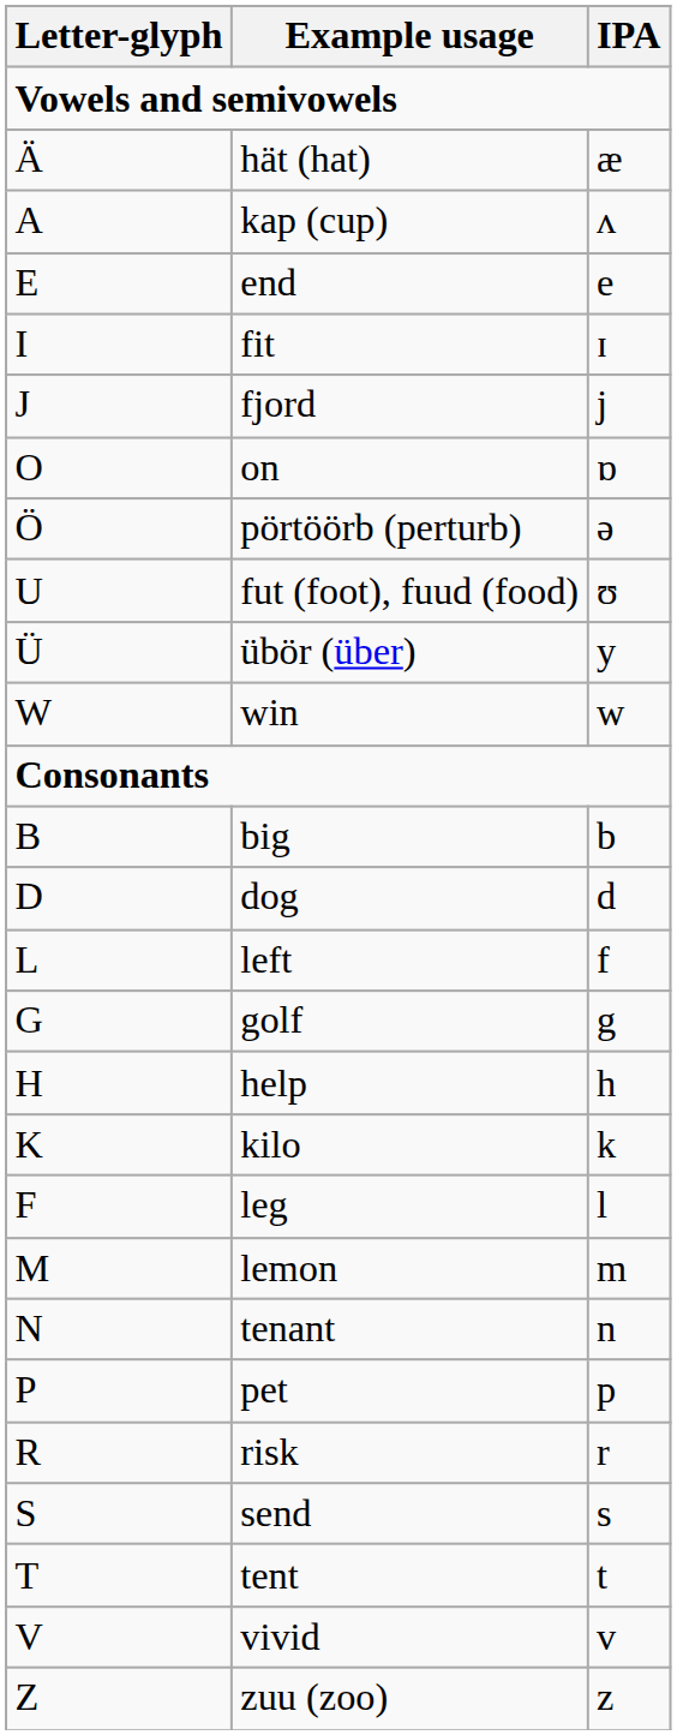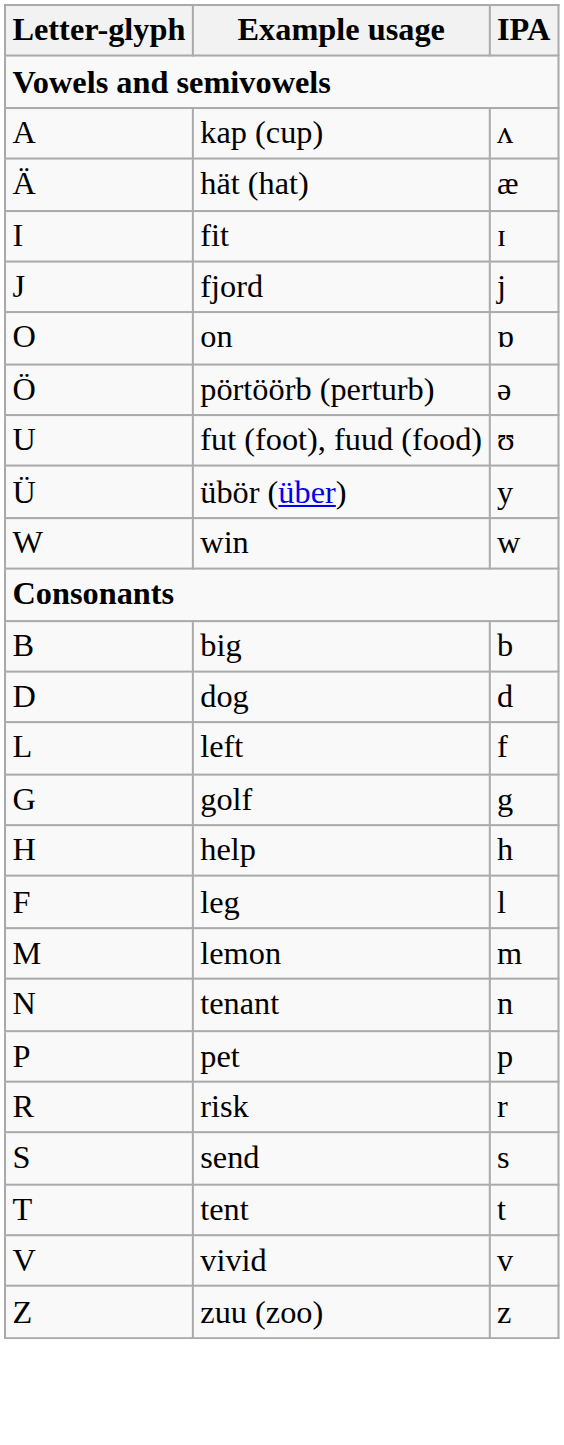rows swapped: kap (cup) <-> hät (hat)
- row: E | end | e
- row: K | kilo | k
